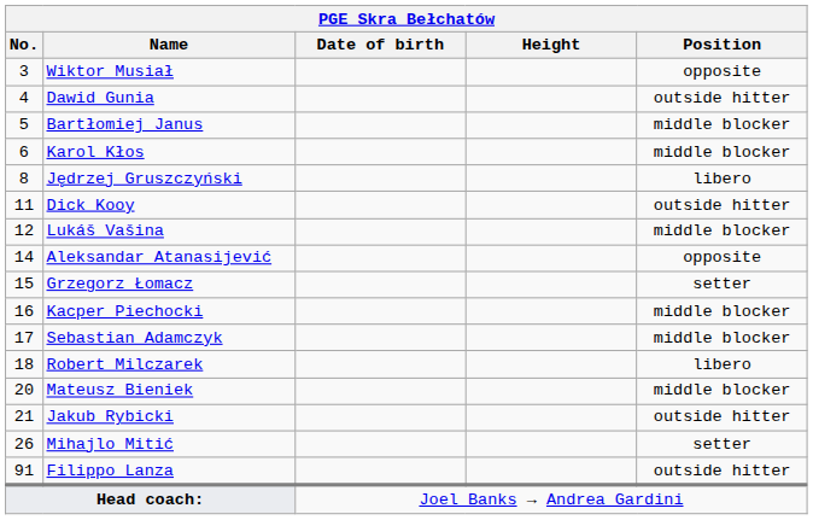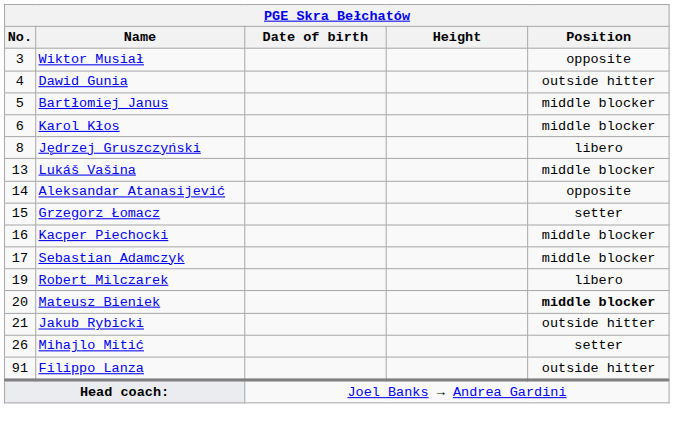- row: 11 | Dick Kooy | outside hitter
Lukáš Vašina | No.: 12 -> 13
Robert Milczarek | No.: 18 -> 19
Mateusz Bieniek | Position: normal -> bold
